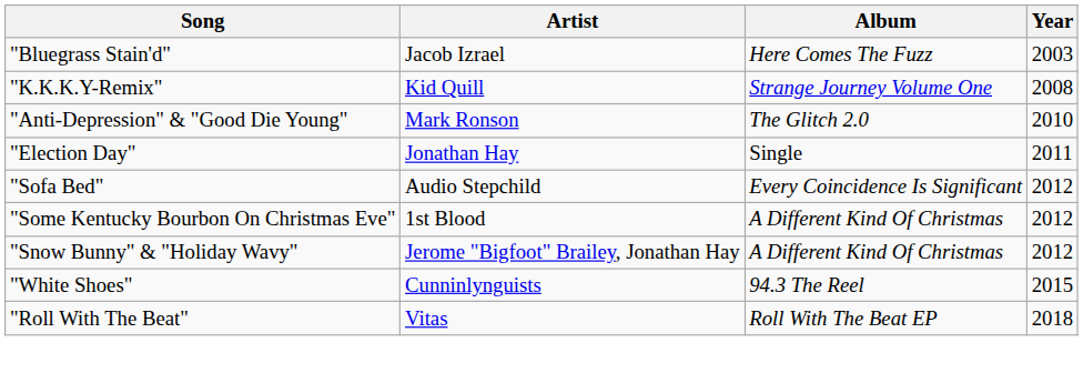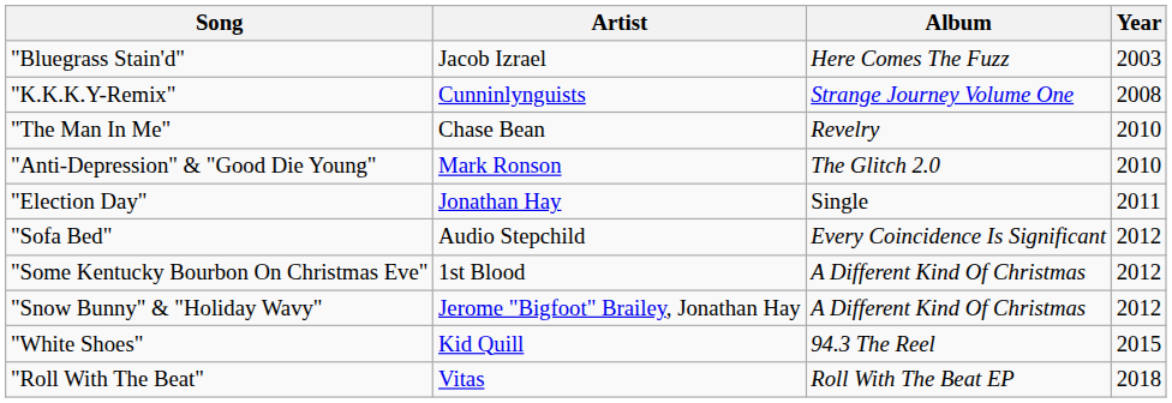"K.K.K.Y-Remix" | Artist: Kid Quill -> Cunninlynguists
+ row: "The Man In Me" | Chase Bean | Revelry | 2010
"White Shoes" | Artist: Cunninlynguists -> Kid Quill
